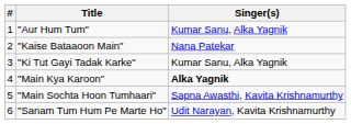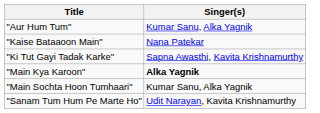- column: # | 1 | 2 | 3 | 4 | 5 | 6
"Ki Tut Gayi Tadak Karke" | Singer(s): Kumar Sanu, Alka Yagnik -> Sapna Awasthi, Kavita Krishnamurthy
"Main Sochta Hoon Tumhaari" | Singer(s): Sapna Awasthi, Kavita Krishnamurthy -> Kumar Sanu, Alka Yagnik
